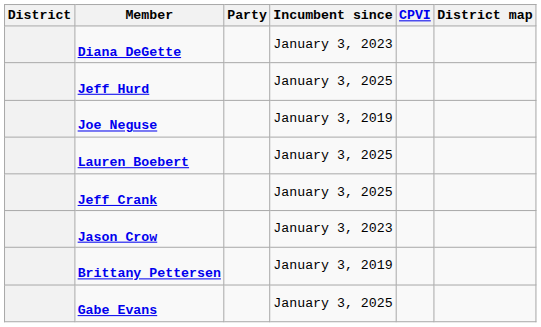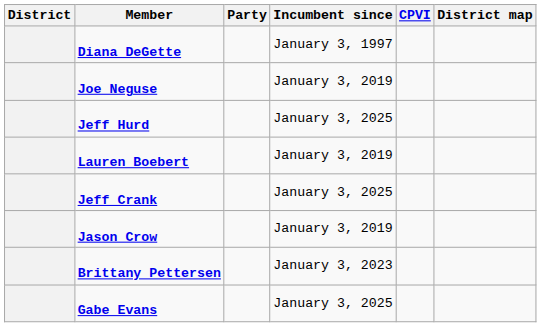Diana DeGette | Incumbent since: January 3, 2023 -> January 3, 1997
rows swapped: Joe Neguse <-> Jeff Hurd
Lauren Boebert | Incumbent since: January 3, 2025 -> January 3, 2019
Jason Crow | Incumbent since: January 3, 2023 -> January 3, 2019
Brittany Pettersen | Incumbent since: January 3, 2019 -> January 3, 2023
